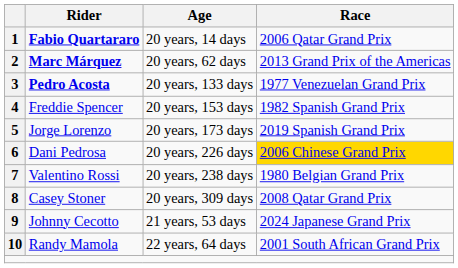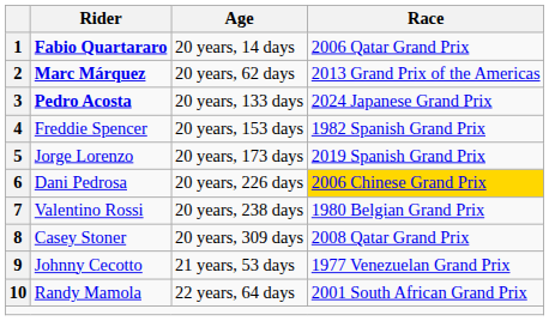3 | Race: 1977 Venezuelan Grand Prix -> 2024 Japanese Grand Prix
9 | Race: 2024 Japanese Grand Prix -> 1977 Venezuelan Grand Prix
